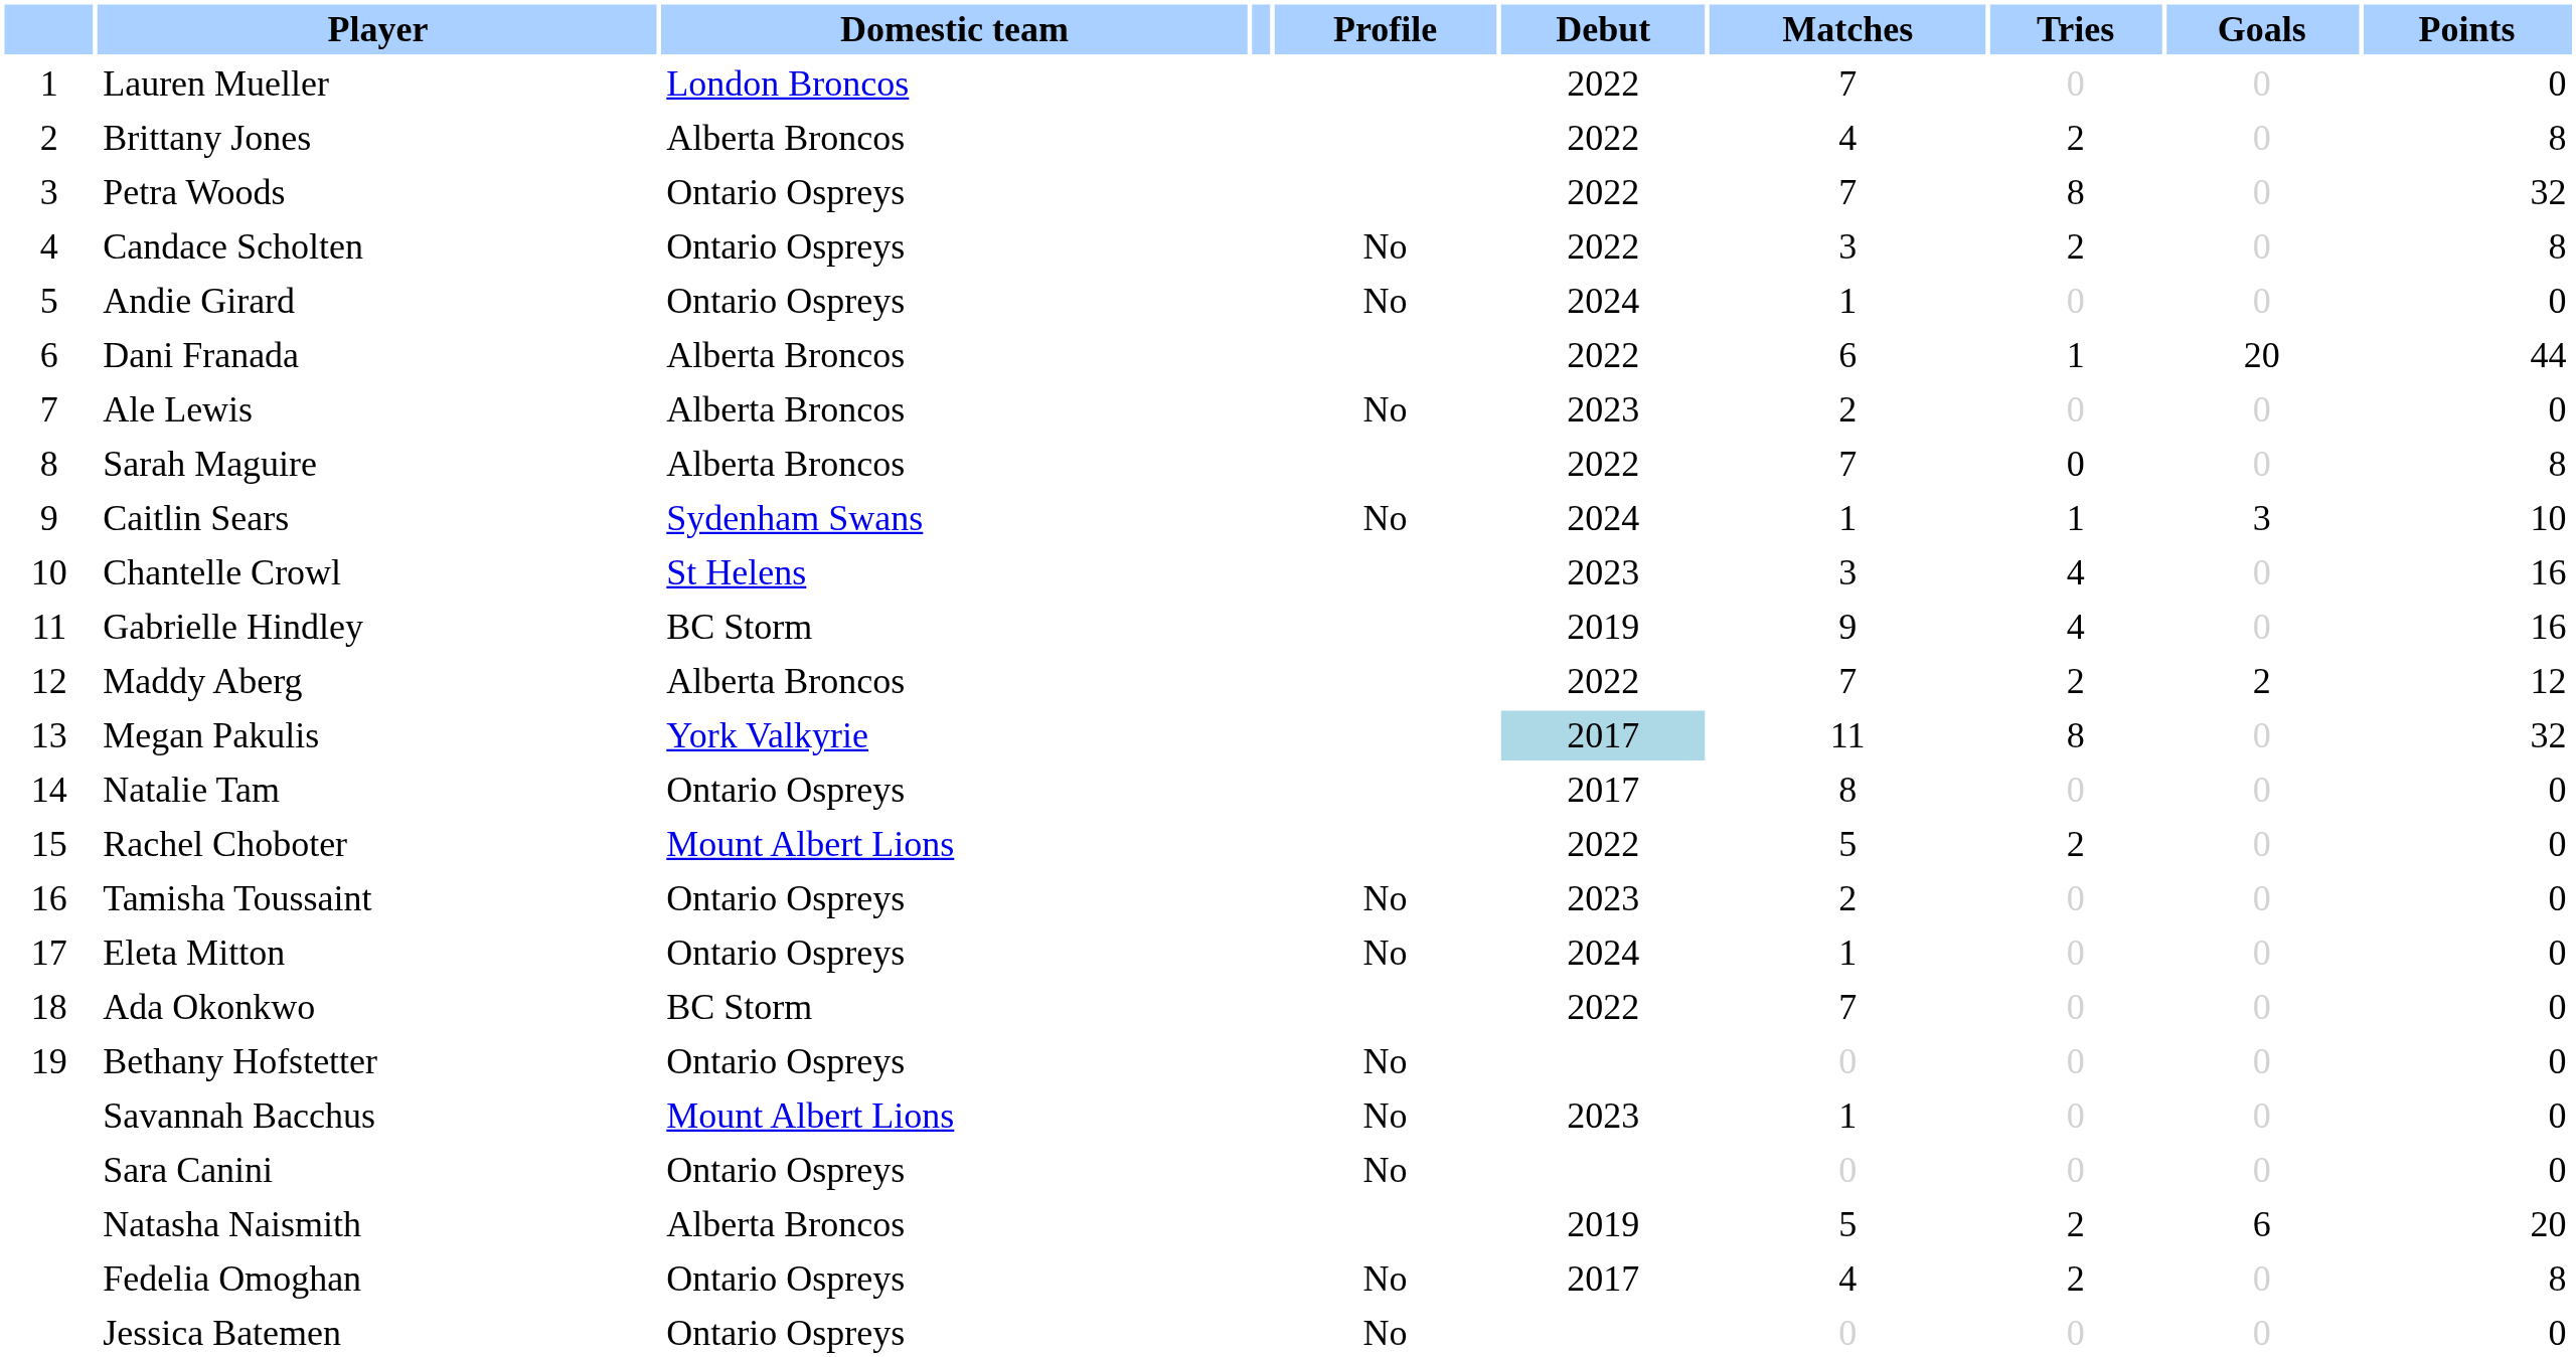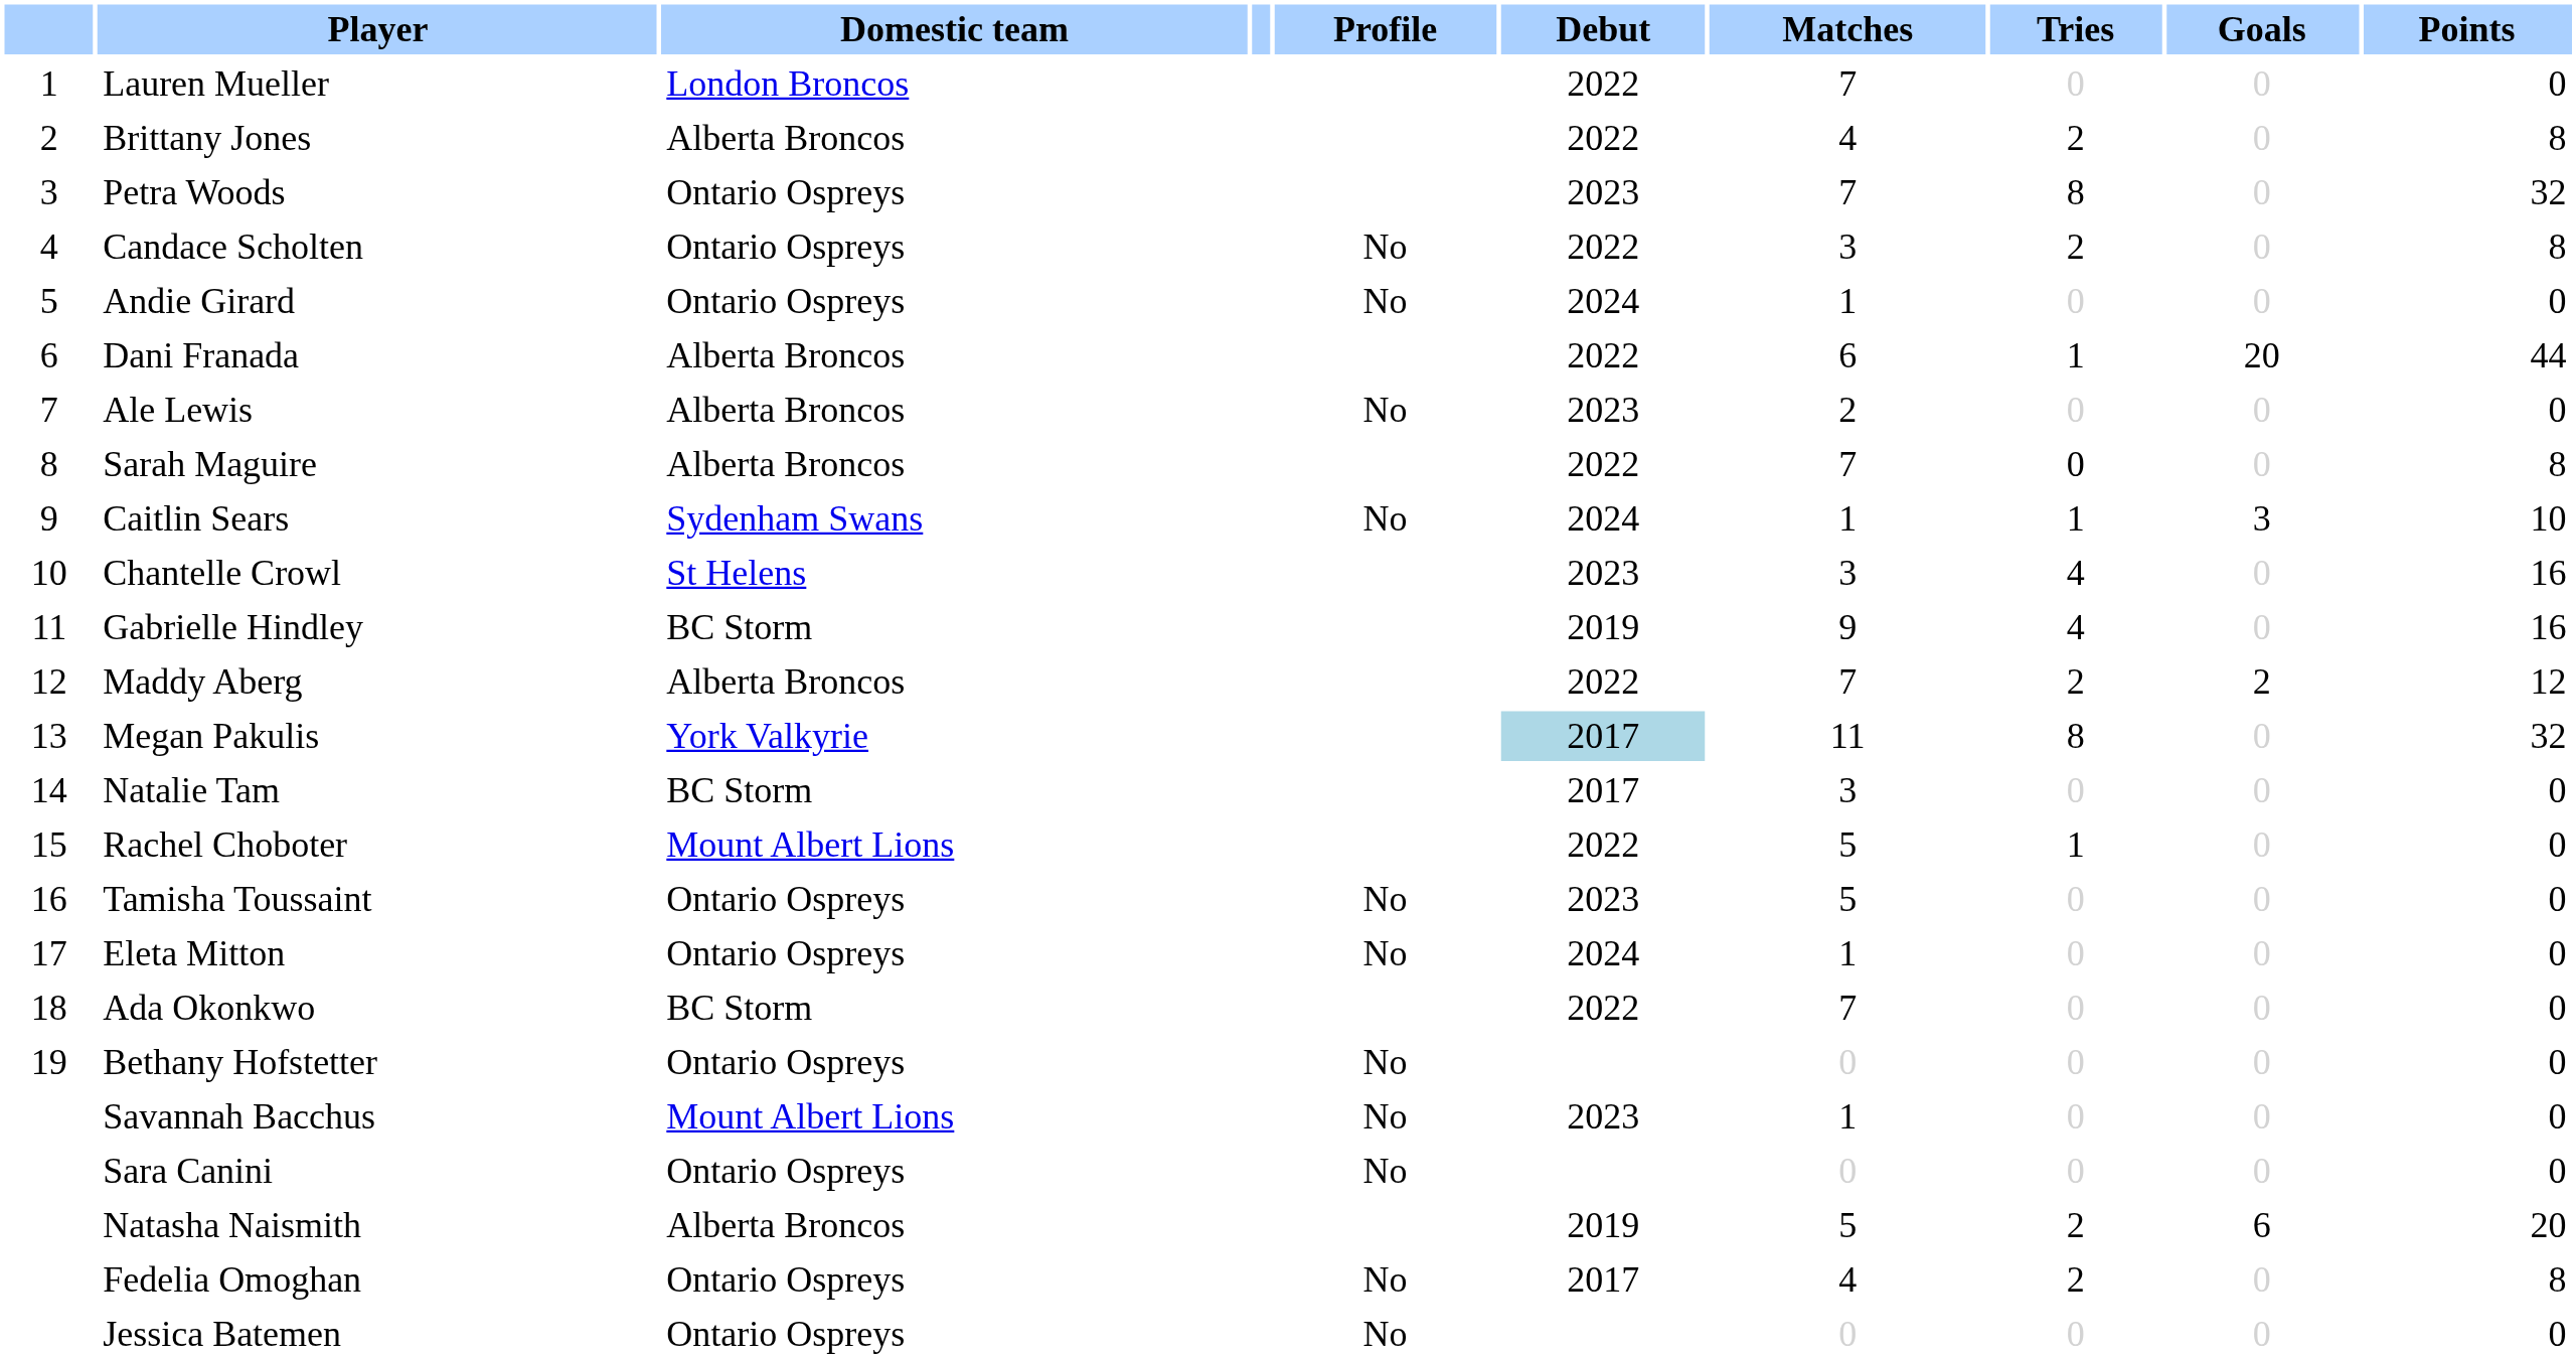Petra Woods | Debut: 2022 -> 2023
Natalie Tam | Domestic team: Ontario Ospreys -> BC Storm
Natalie Tam | Matches: 8 -> 3
Rachel Choboter | Tries: 2 -> 1
Tamisha Toussaint | Matches: 2 -> 5
